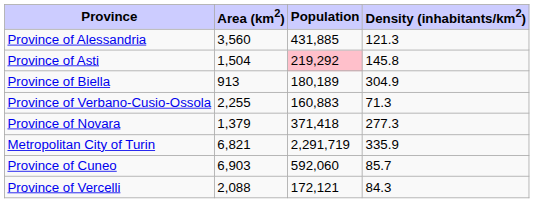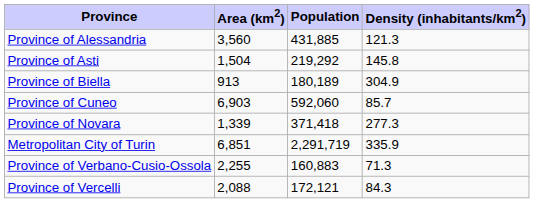Province of Asti | Population: pink background -> no background
rows swapped: Province of Cuneo <-> Province of Verbano-Cusio-Ossola
Province of Novara | Area (km2): 1,379 -> 1,339
Metropolitan City of Turin | Area (km2): 6,821 -> 6,851
